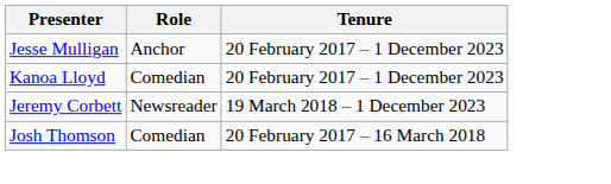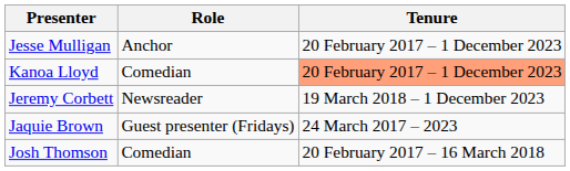Kanoa Lloyd | Tenure: no background -> lightsalmon background
+ row: Jaquie Brown | Guest presenter (Fridays) | 24 March 2017 – 2023
